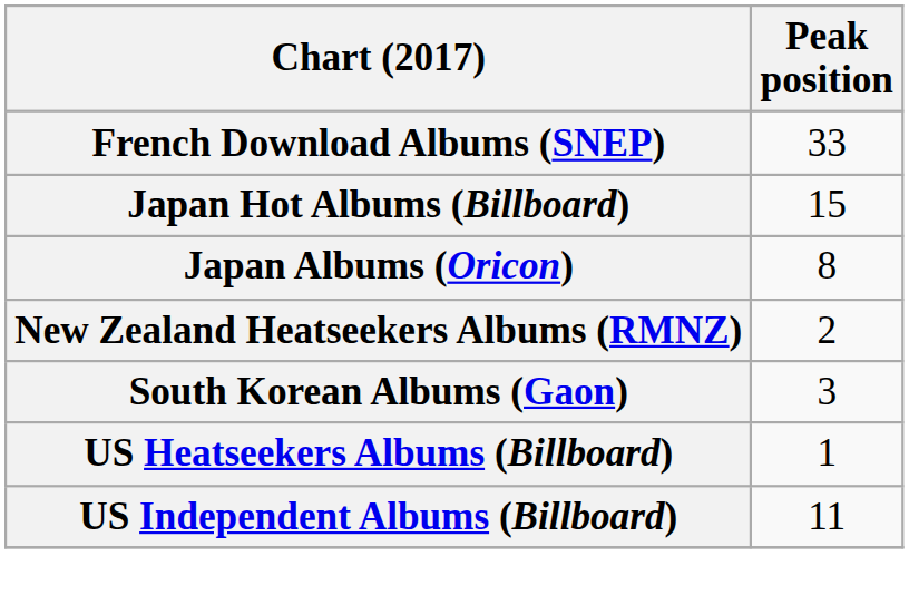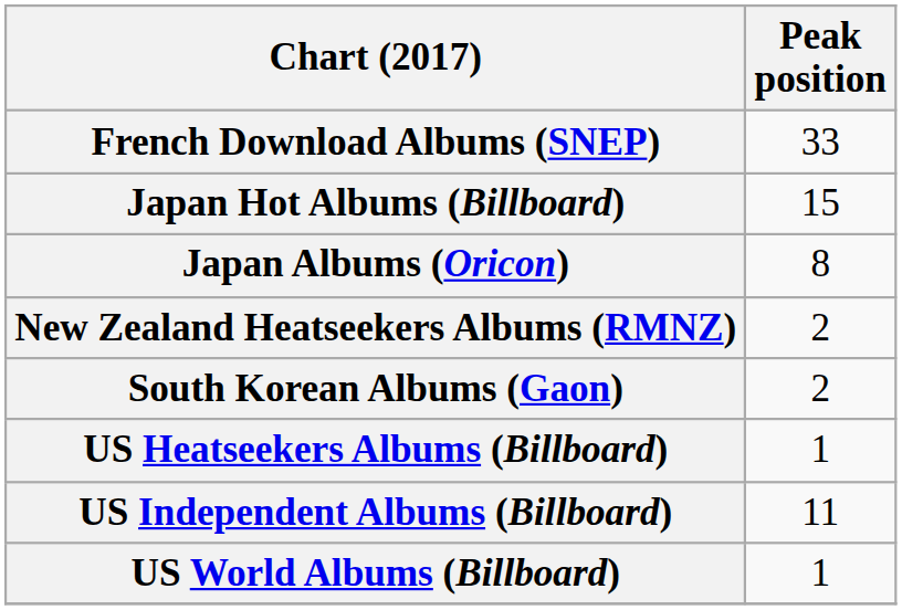South Korean Albums (Gaon) | Peak position: 3 -> 2
+ row: US World Albums (Billboard) | 1
